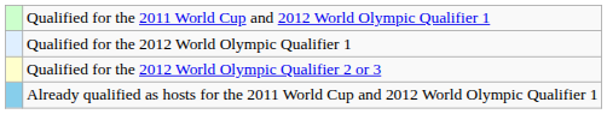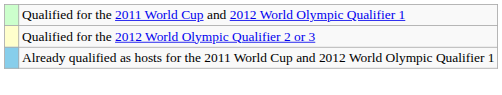- row: Qualified for the 2012 World Olympic Qualifier 1
